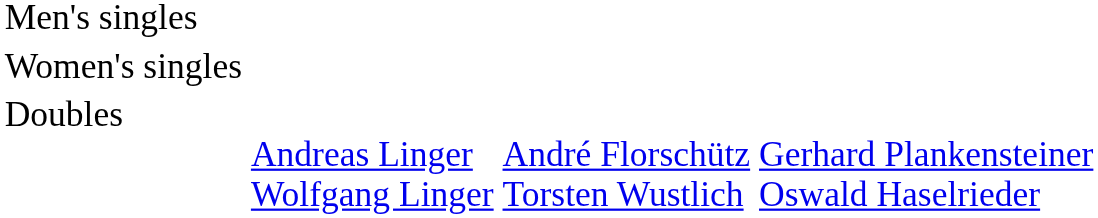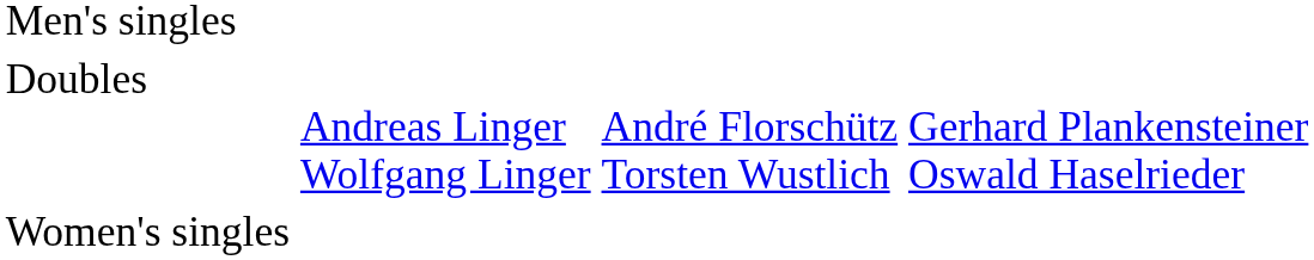rows swapped: Women's singles <-> Doubles
